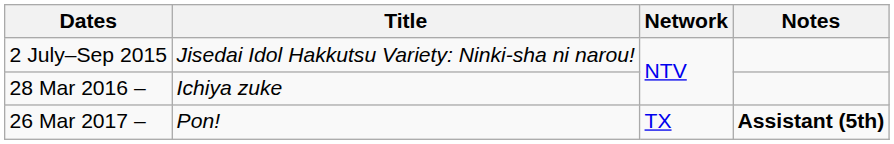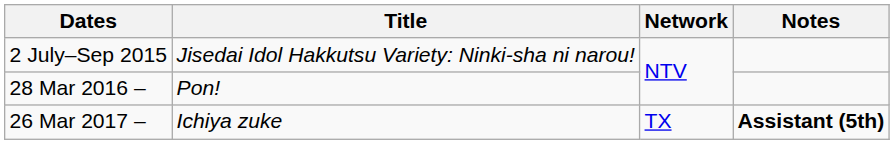28 Mar 2016 – | Title: Ichiya zuke -> Pon!
26 Mar 2017 – | Title: Pon! -> Ichiya zuke
